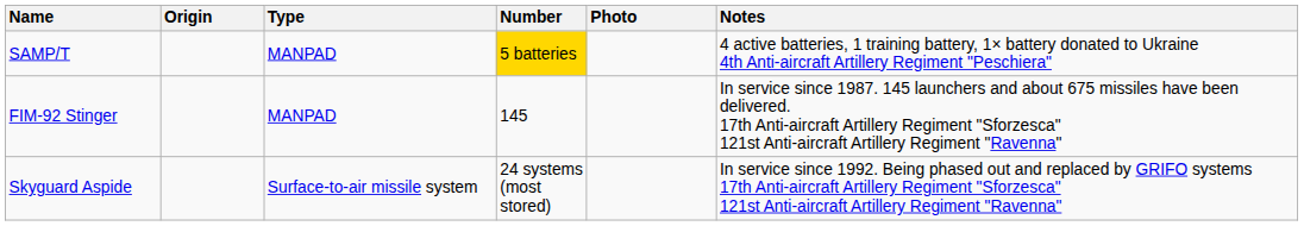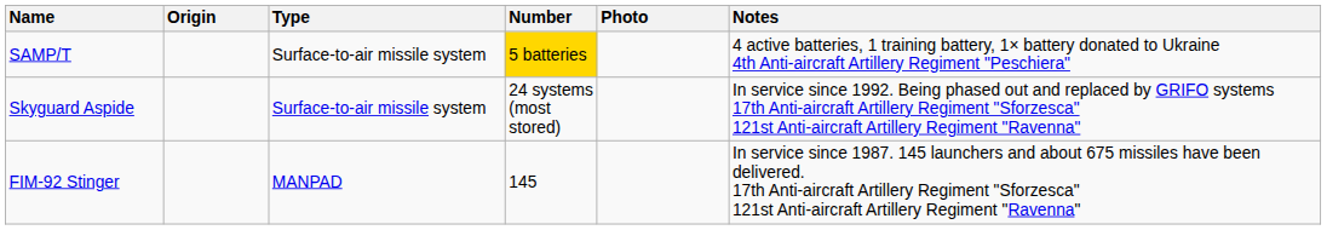SAMP/T | Type: MANPAD -> Surface-to-air missile system
rows swapped: Skyguard Aspide <-> FIM-92 Stinger
